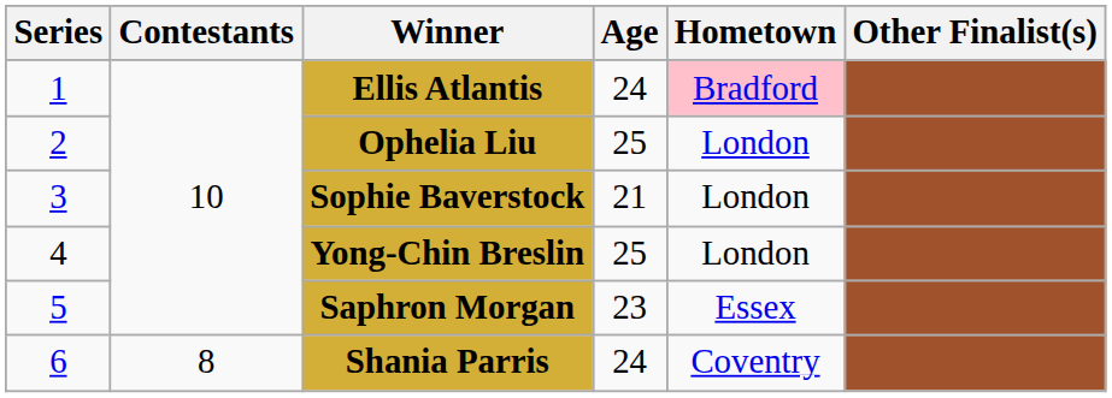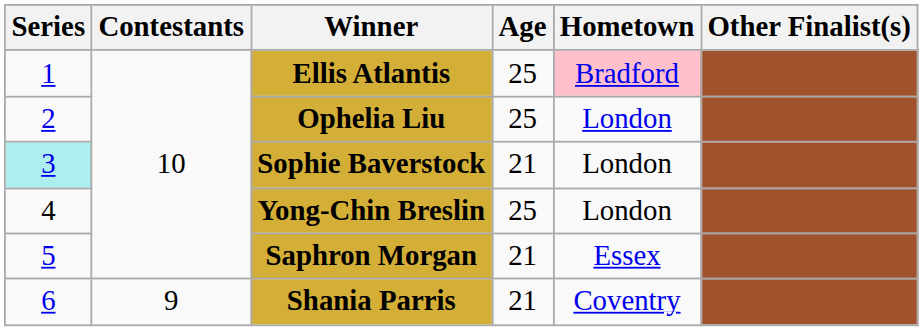Ellis Atlantis | Age: 24 -> 25
Sophie Baverstock | Series: no background -> paleturquoise background
Saphron Morgan | Age: 23 -> 21
Shania Parris | Contestants: 8 -> 9
Shania Parris | Age: 24 -> 21
